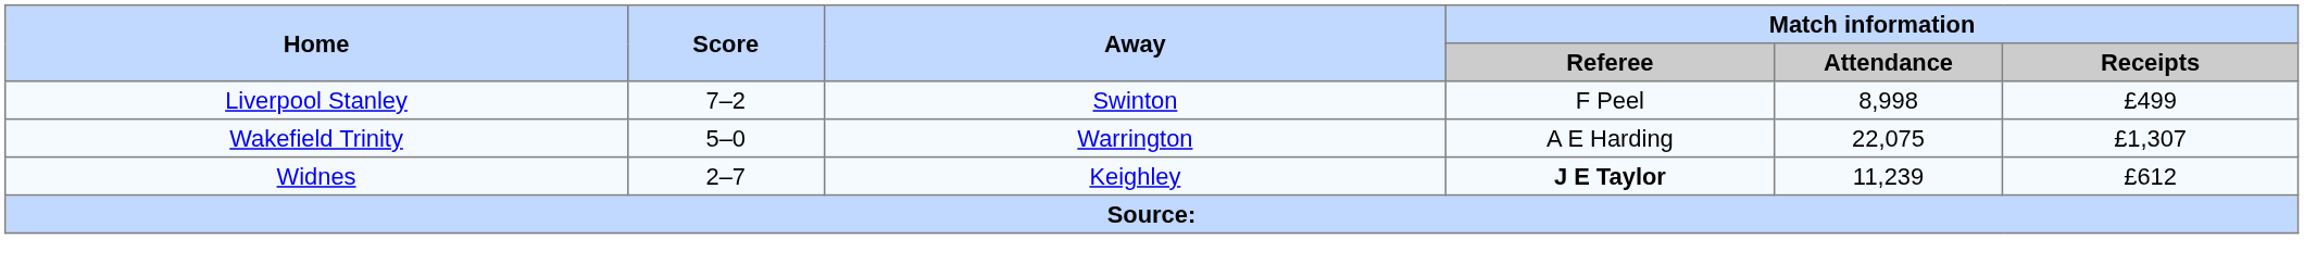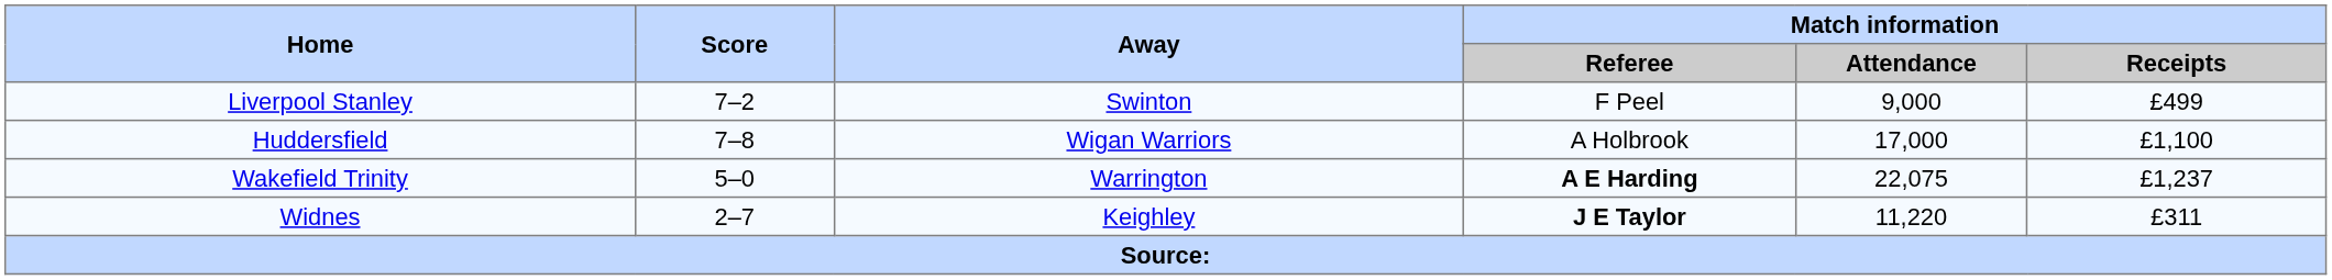Liverpool Stanley | Match information / Attendance: 8,998 -> 9,000
+ row: Huddersfield | 7–8 | Wigan Warriors | A Holbrook | 17,000 | £1,100
Wakefield Trinity | Match information / Referee: normal -> bold
Wakefield Trinity | Match information / Receipts: £1,307 -> £1,237
Widnes | Match information / Attendance: 11,239 -> 11,220
Widnes | Match information / Receipts: £612 -> £311
